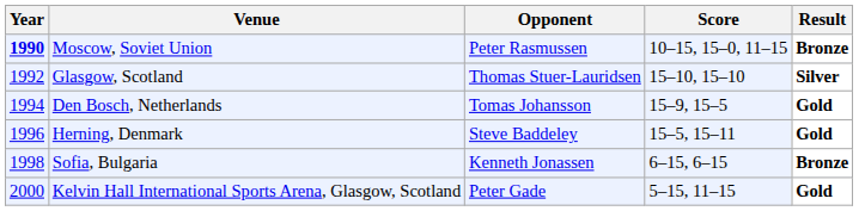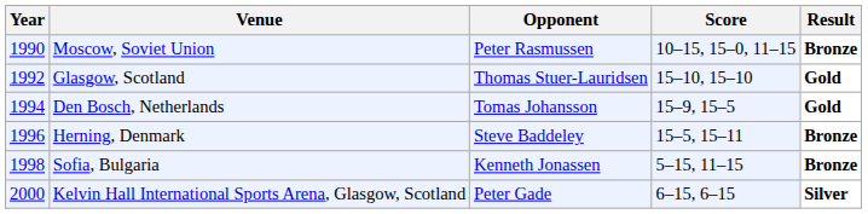Moscow, Soviet Union | Year: bold -> normal
Glasgow, Scotland | Result: Silver -> Gold
Herning, Denmark | Result: Gold -> Bronze
Sofia, Bulgaria | Score: 6–15, 6–15 -> 5–15, 11–15
Kelvin Hall International Sports Arena, Glasgow, Scotland | Score: 5–15, 11–15 -> 6–15, 6–15
Kelvin Hall International Sports Arena, Glasgow, Scotland | Result: Gold -> Silver
